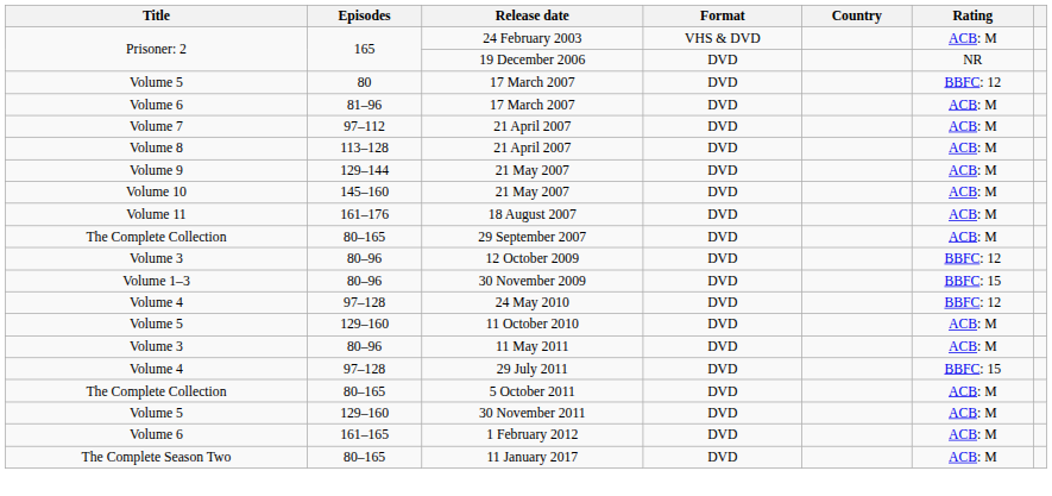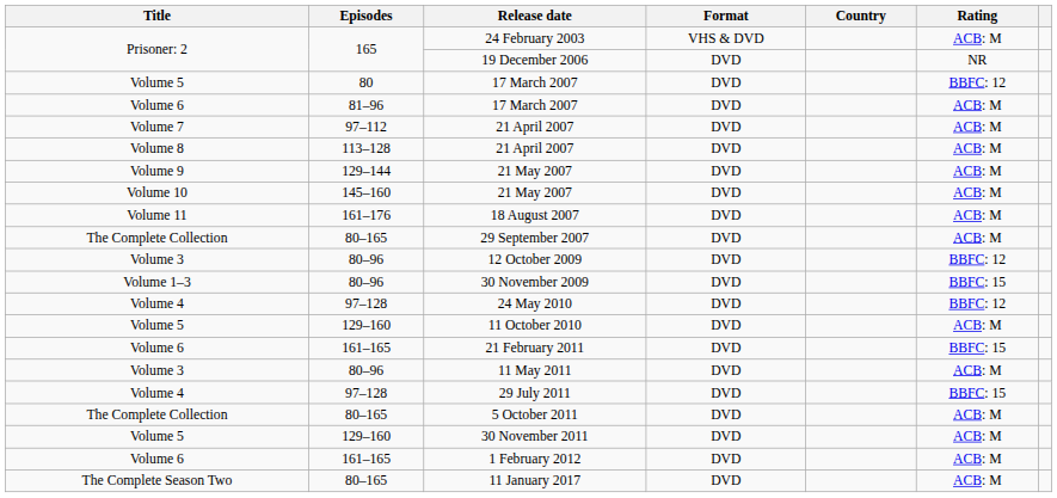+ row: Volume 6 | 161–165 | 21 February 2011 | DVD | BBFC: 15
